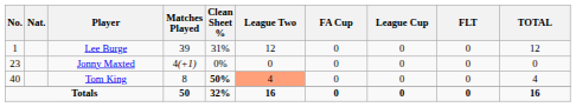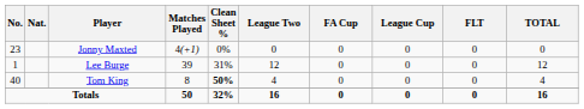rows swapped: Lee Burge <-> Jonny Maxted
Tom King | League Two: lightsalmon background -> no background
